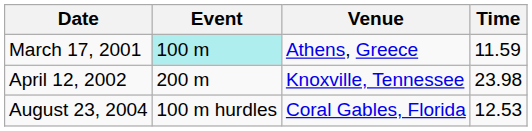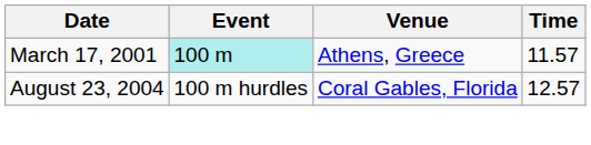March 17, 2001 | Time: 11.59 -> 11.57
- row: April 12, 2002 | 200 m | Knoxville, Tennessee | 23.98
August 23, 2004 | Time: 12.53 -> 12.57
